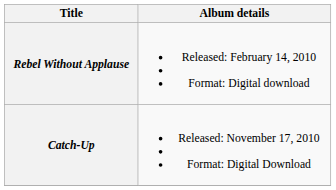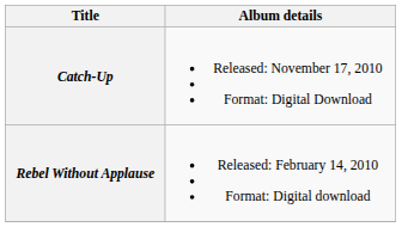rows swapped: Rebel Without Applause <-> Catch-Up
